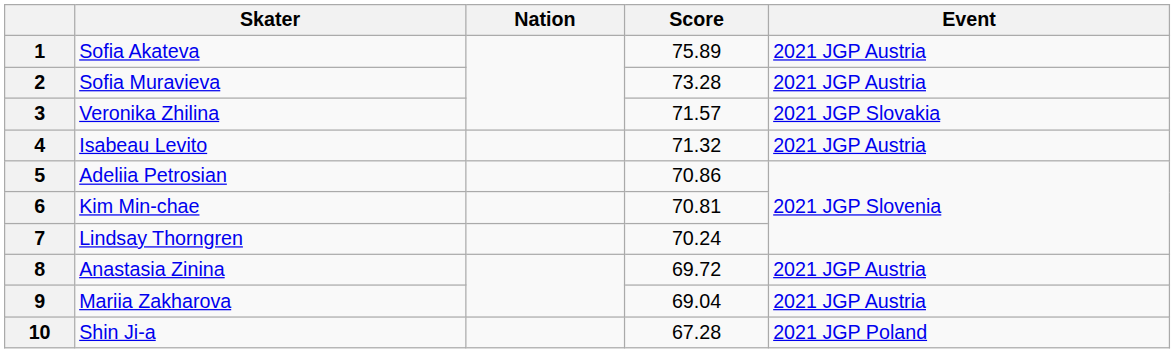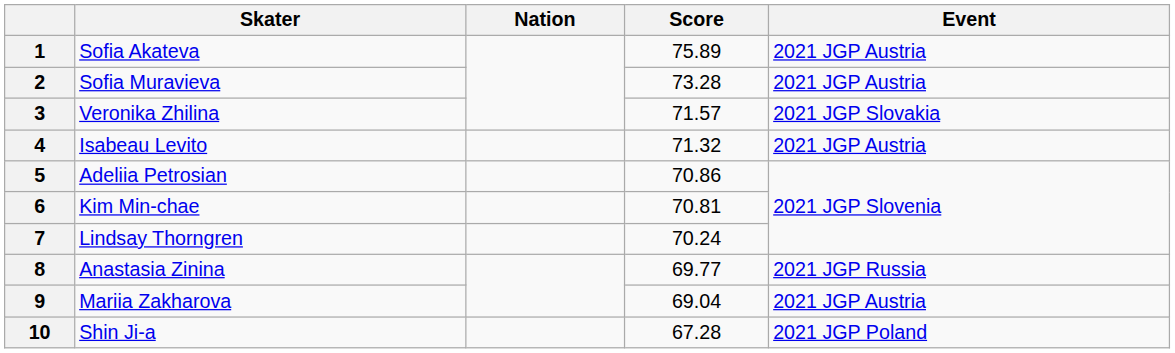8 | Score: 69.72 -> 69.77
8 | Event: 2021 JGP Austria -> 2021 JGP Russia
